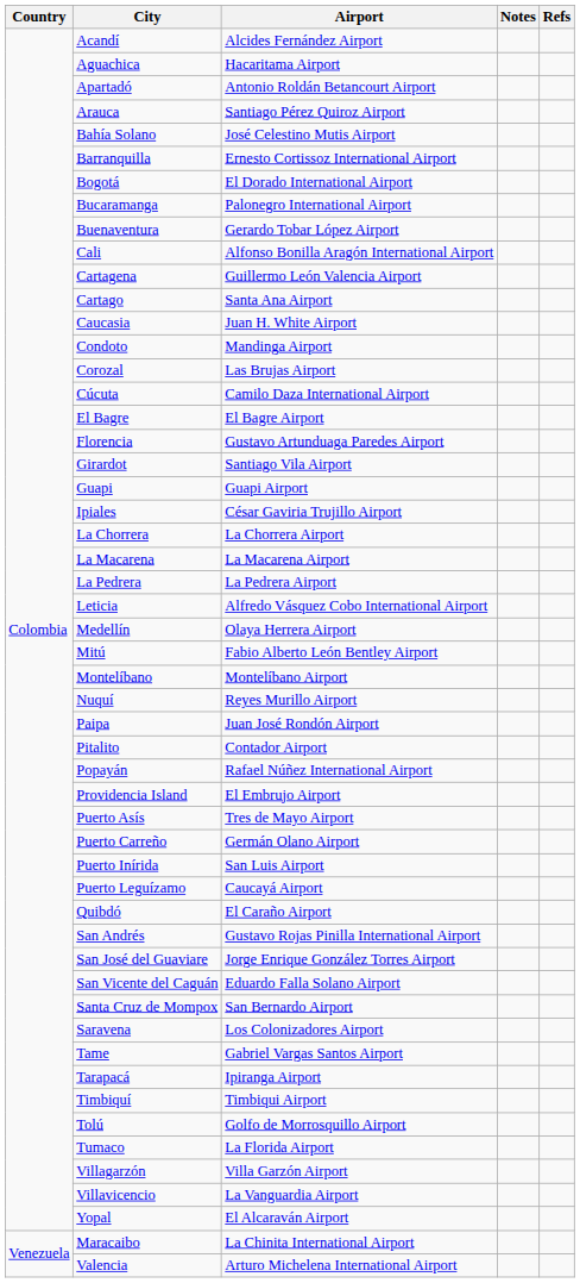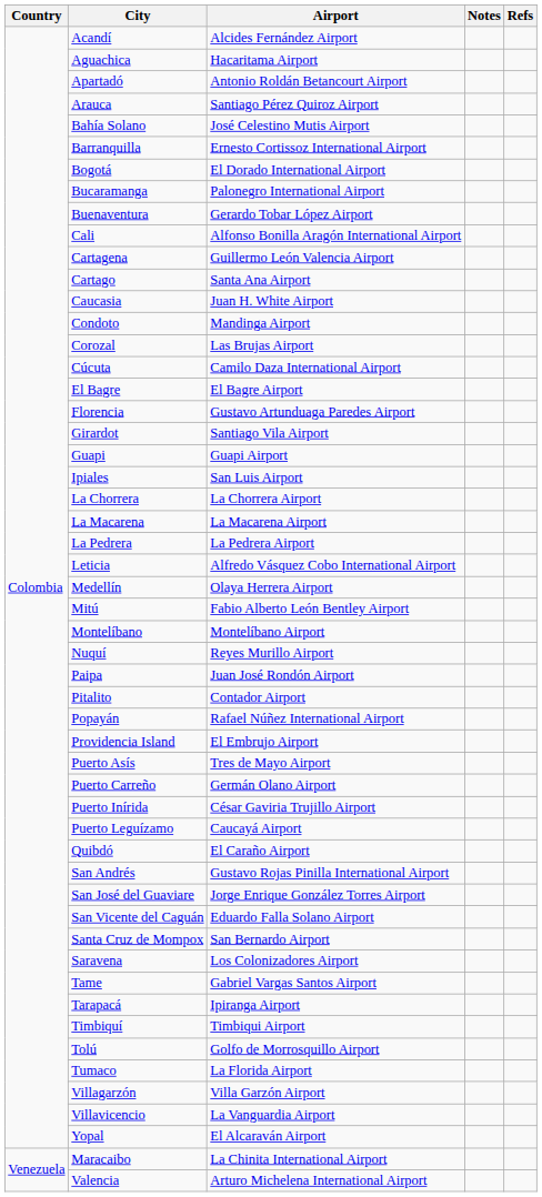Ipiales | Airport: César Gaviria Trujillo Airport -> San Luis Airport
Puerto Inírida | Airport: San Luis Airport -> César Gaviria Trujillo Airport
